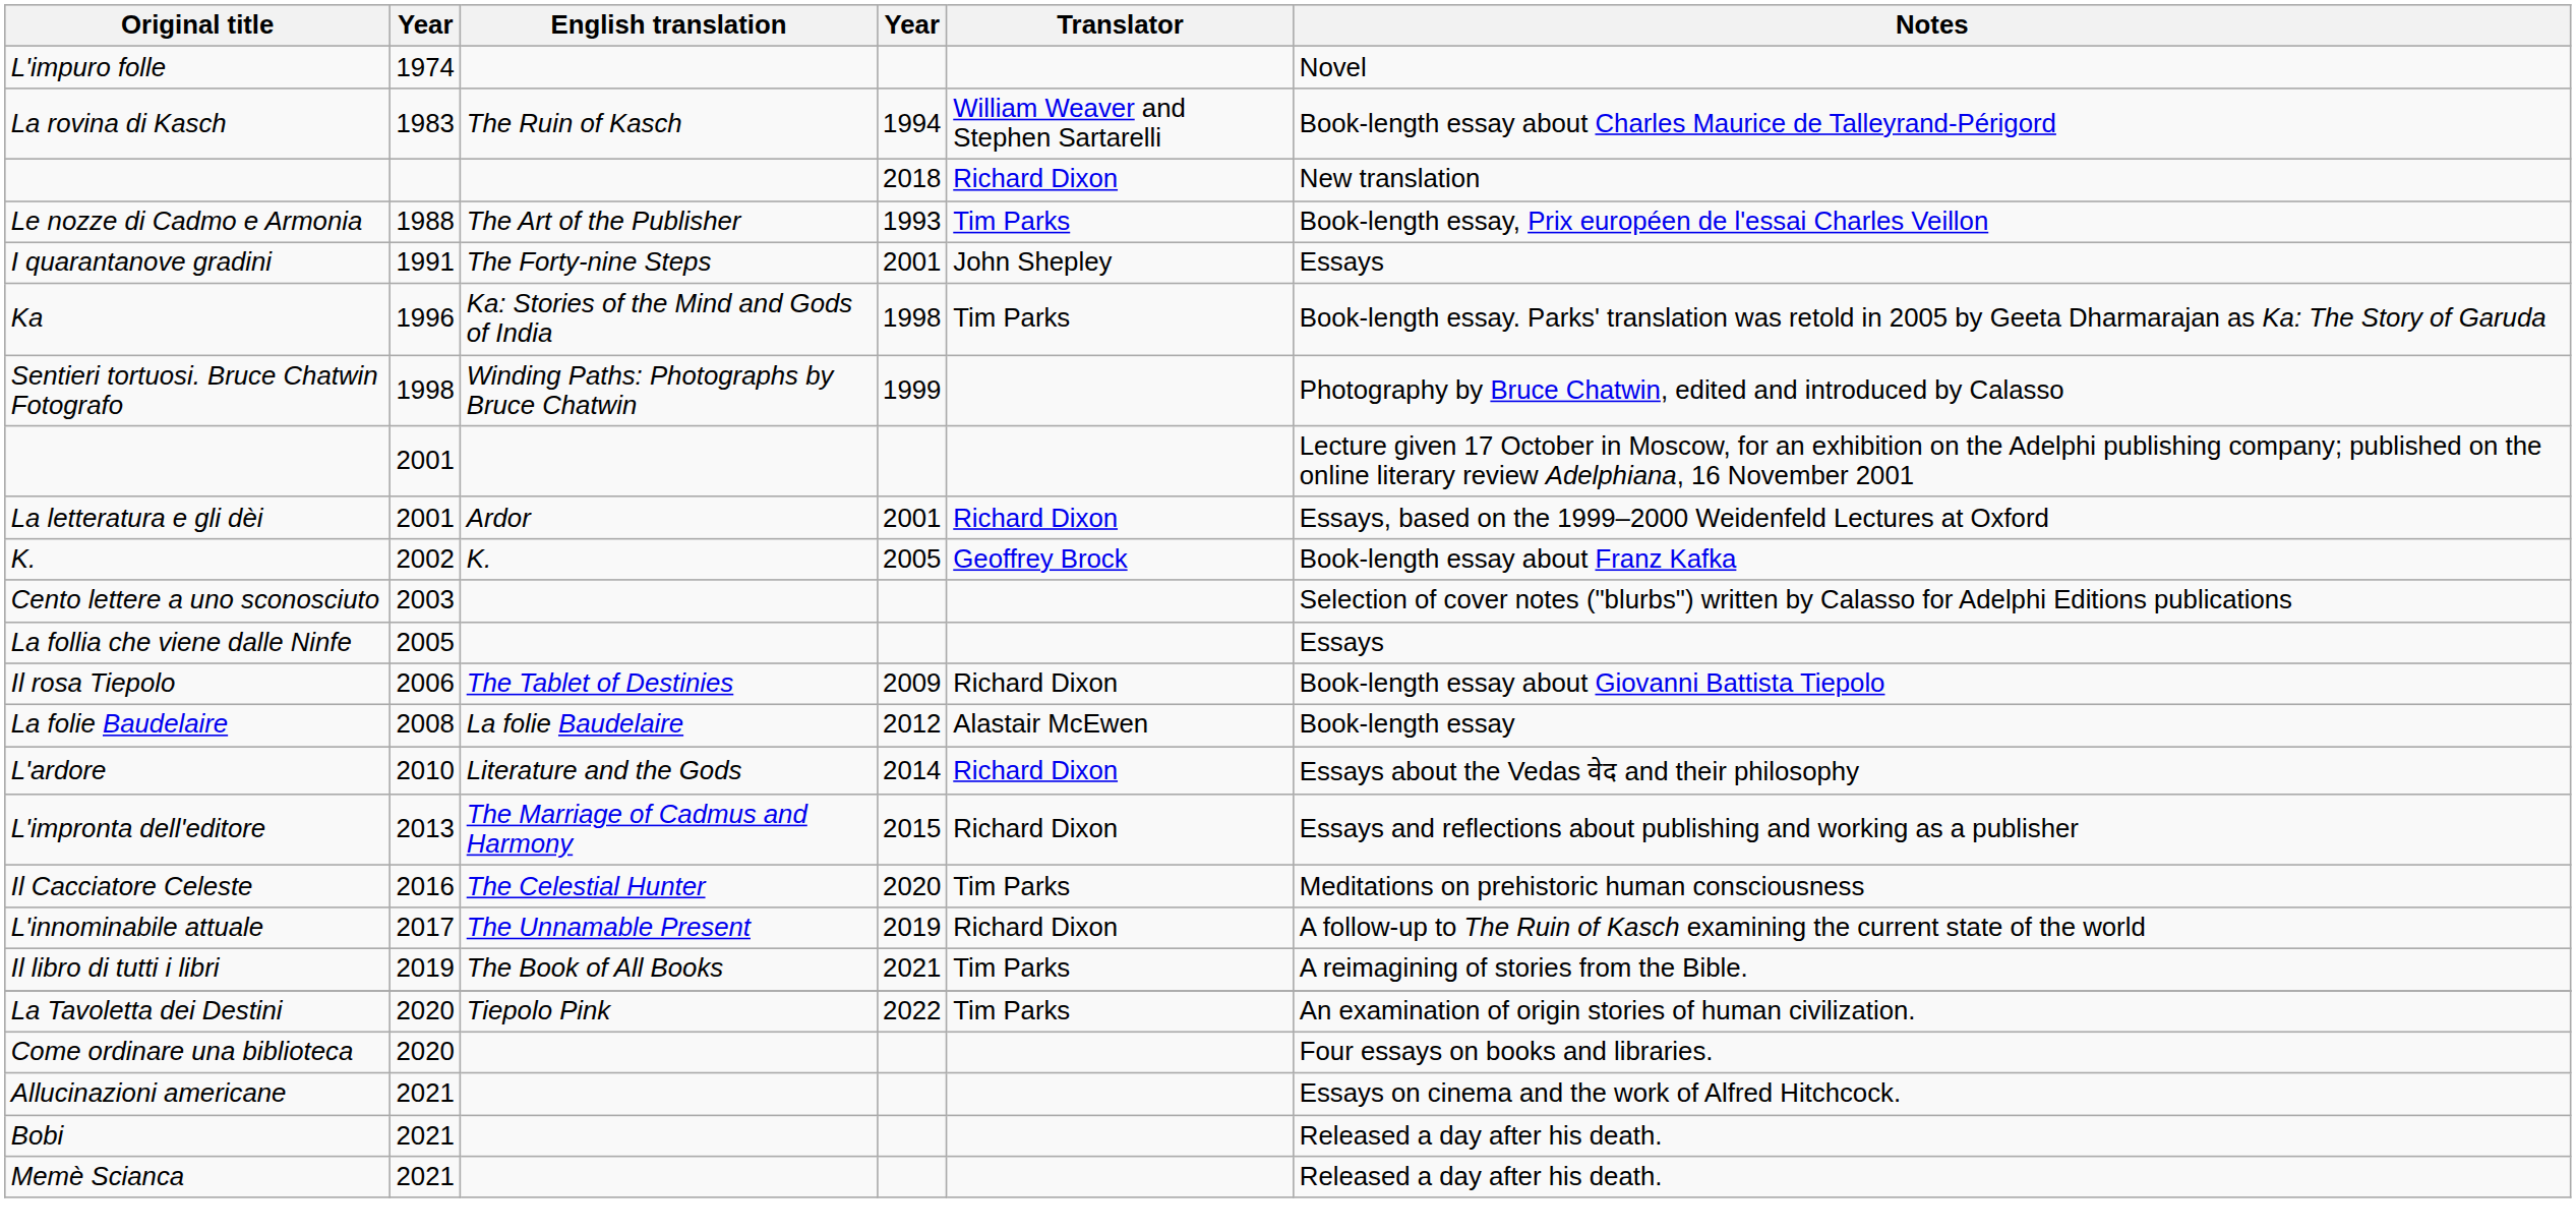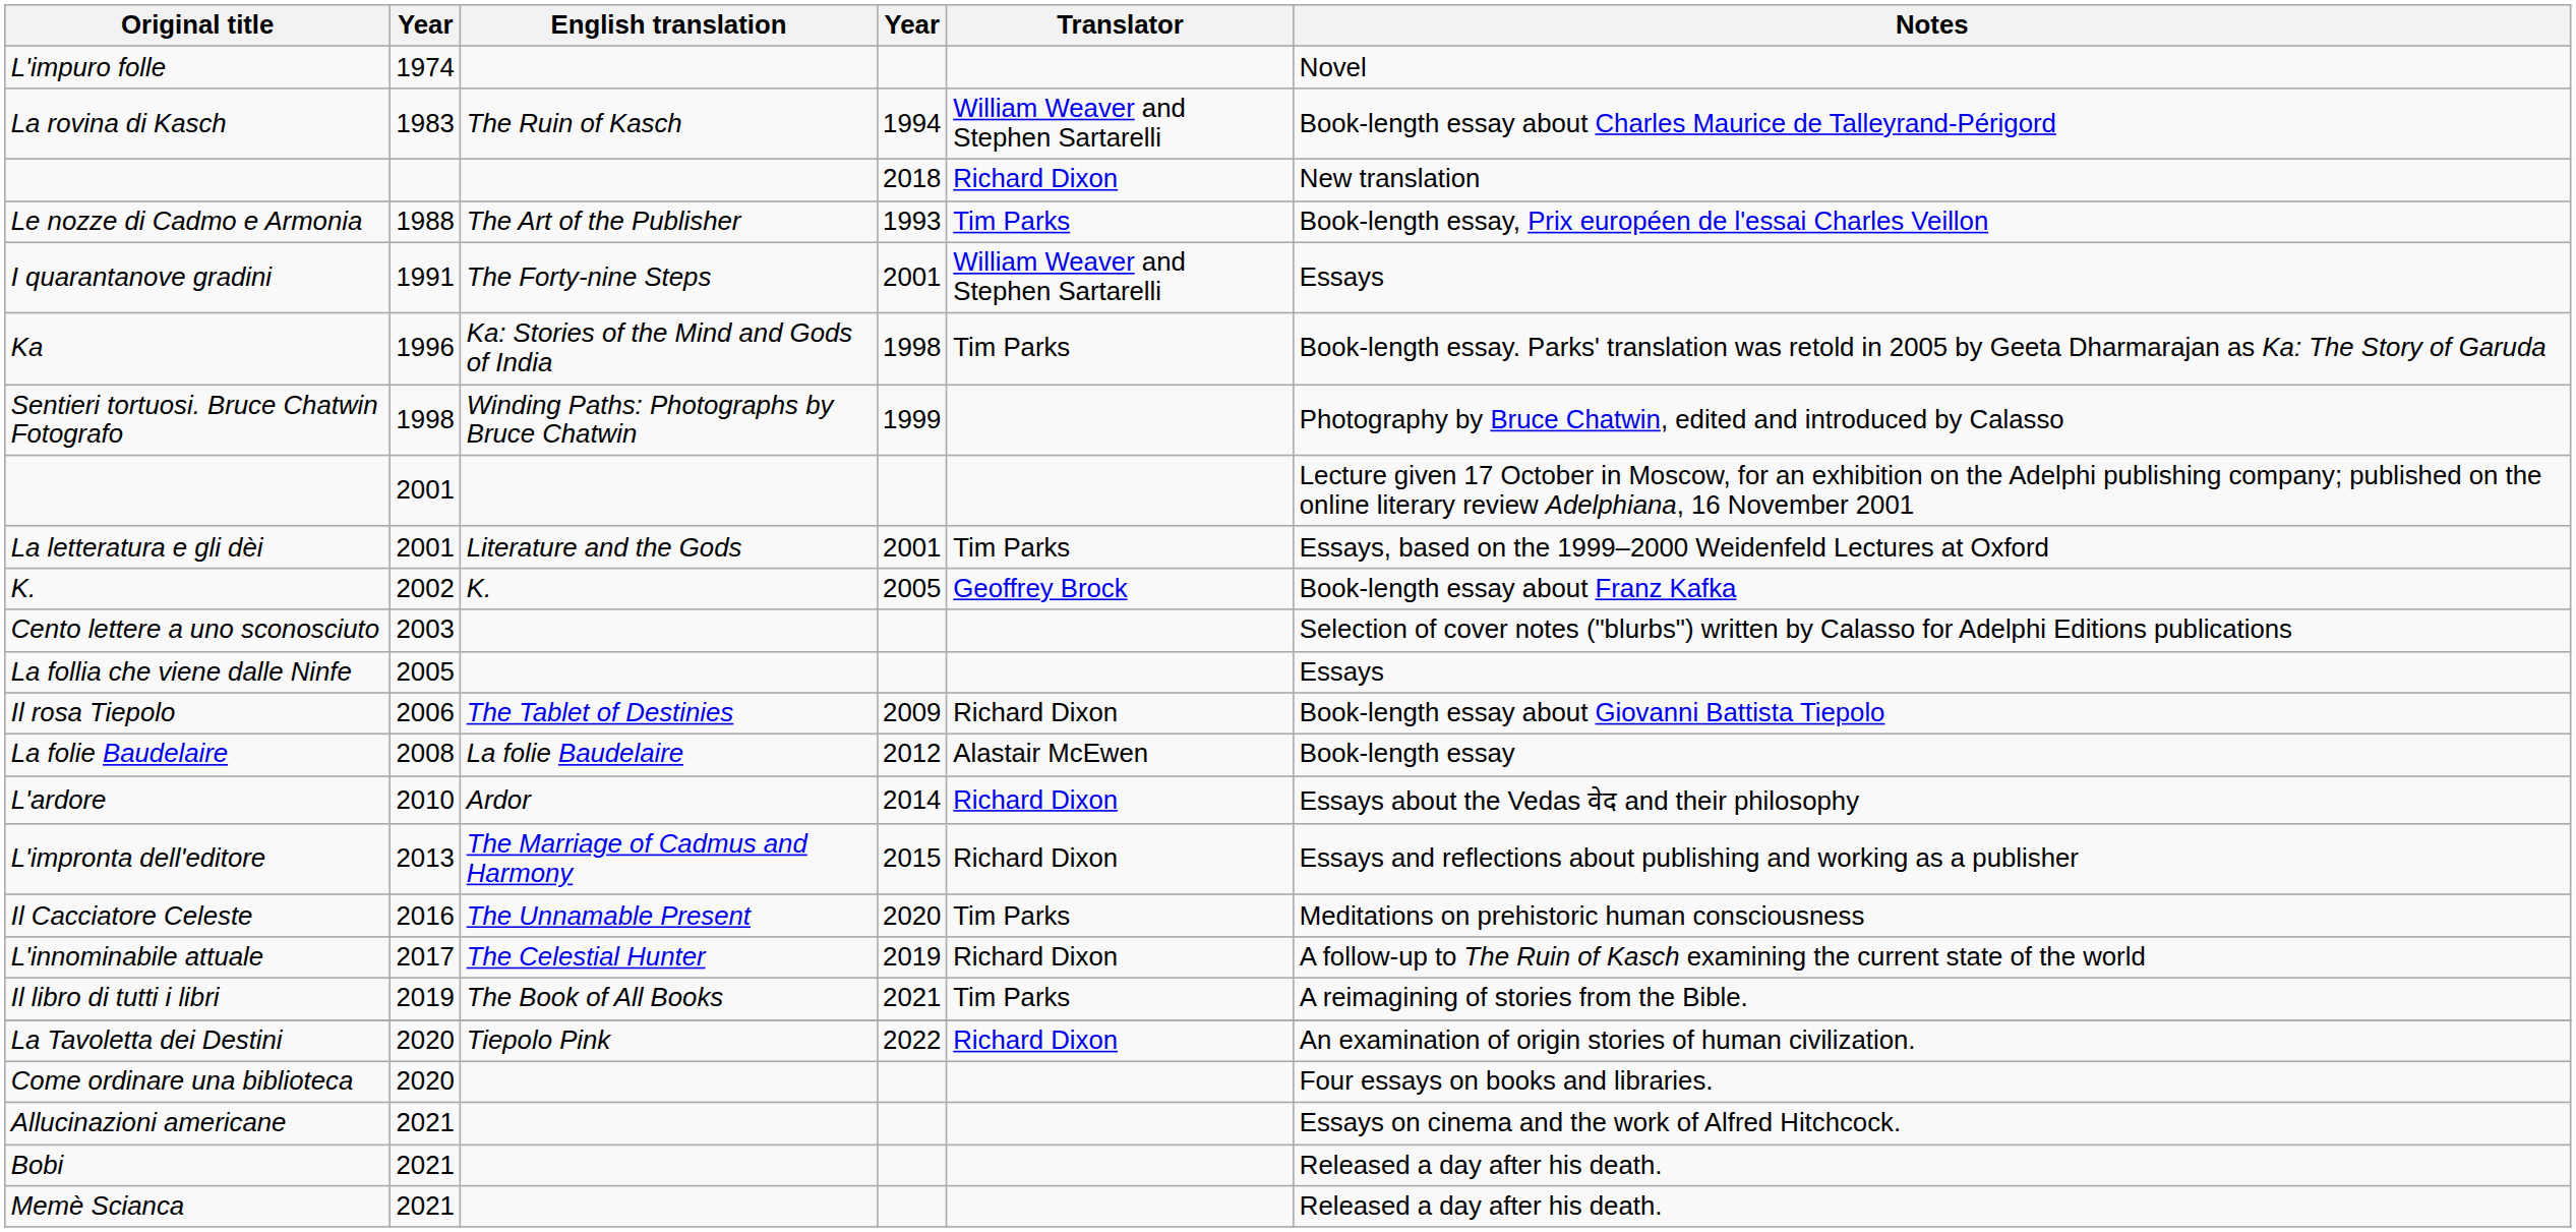I quarantanove gradini | Translator: John Shepley -> William Weaver and Stephen Sartarelli
La letteratura e gli dèi | English translation: Ardor -> Literature and the Gods
La letteratura e gli dèi | Translator: Richard Dixon -> Tim Parks
L'ardore | English translation: Literature and the Gods -> Ardor
Il Cacciatore Celeste | English translation: The Celestial Hunter -> The Unnamable Present
L'innominabile attuale | English translation: The Unnamable Present -> The Celestial Hunter
La Tavoletta dei Destini | Translator: Tim Parks -> Richard Dixon
